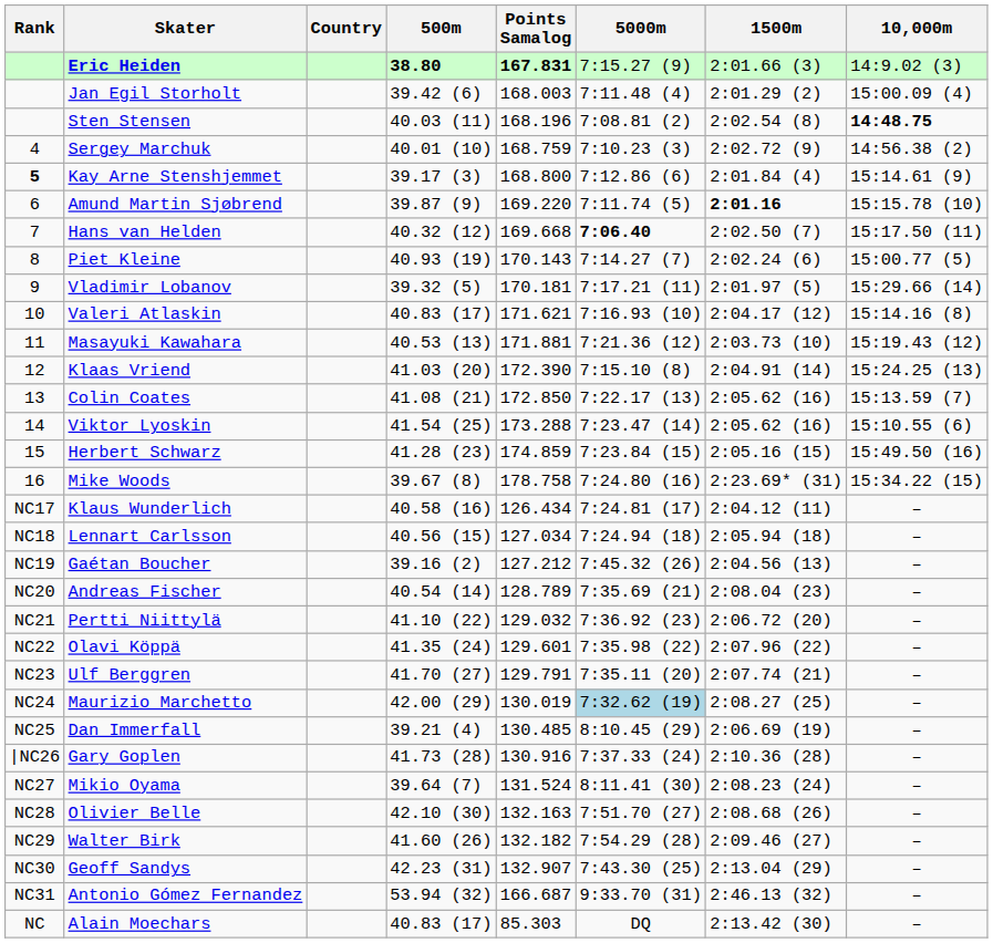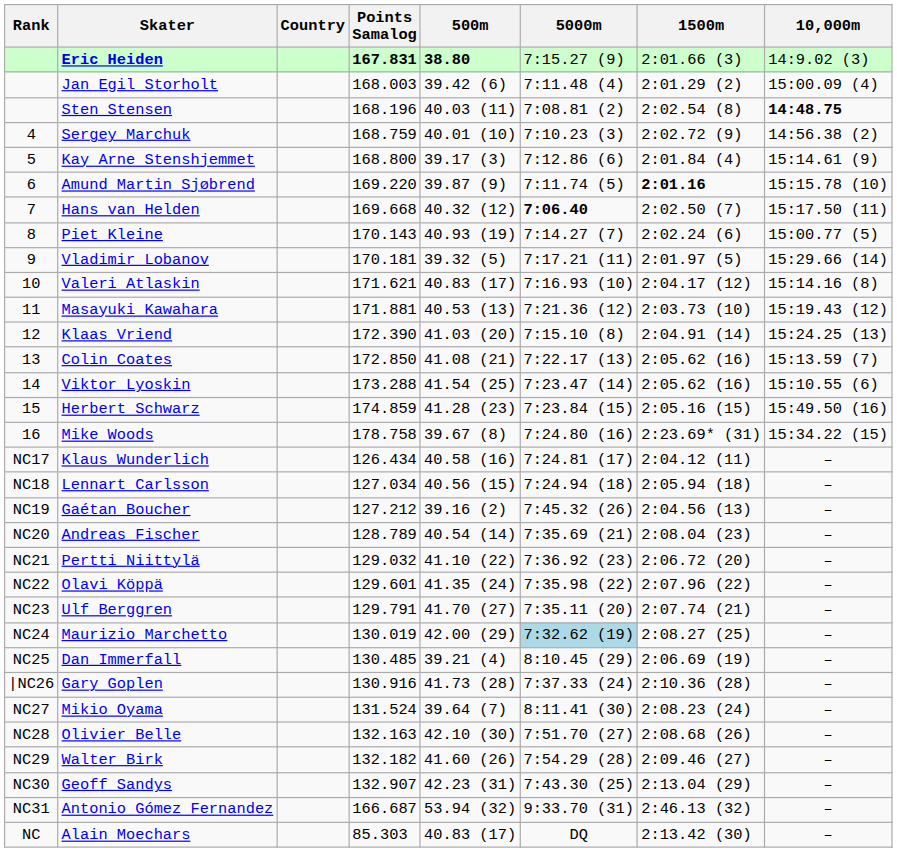columns swapped: Points Samalog <-> 500m
Kay Arne Stenshjemmet | Rank: bold -> normal
